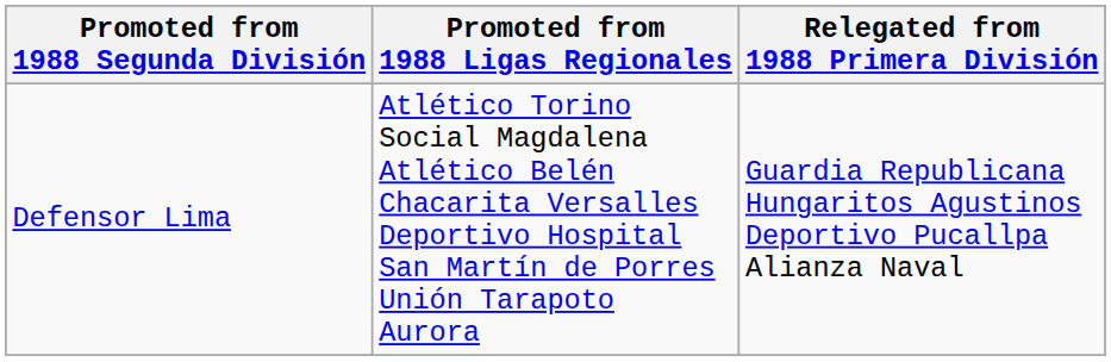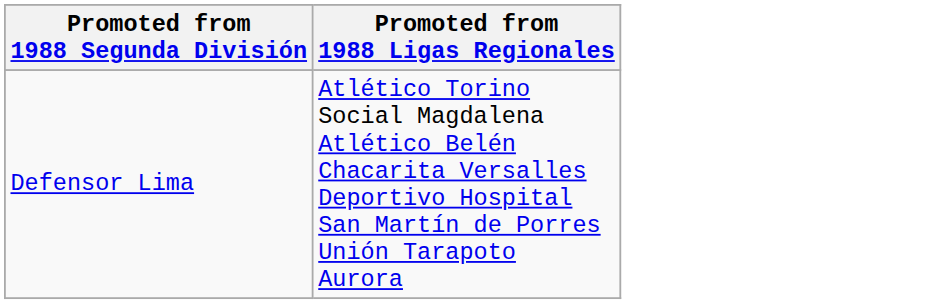- column: Relegated from 1988 Primera División | Guardia Republicana Hungaritos Agustinos Deportivo Pucallpa Alianza Naval
